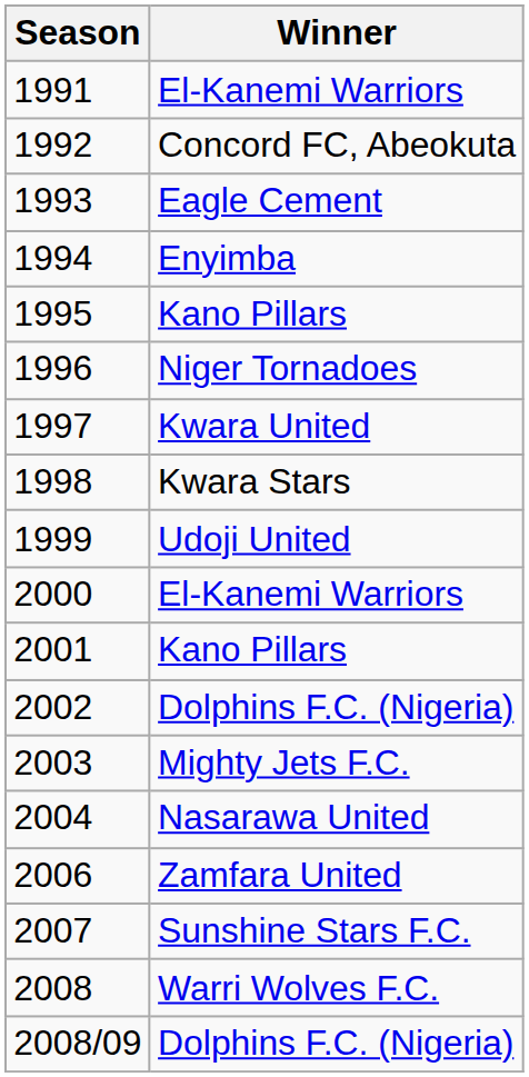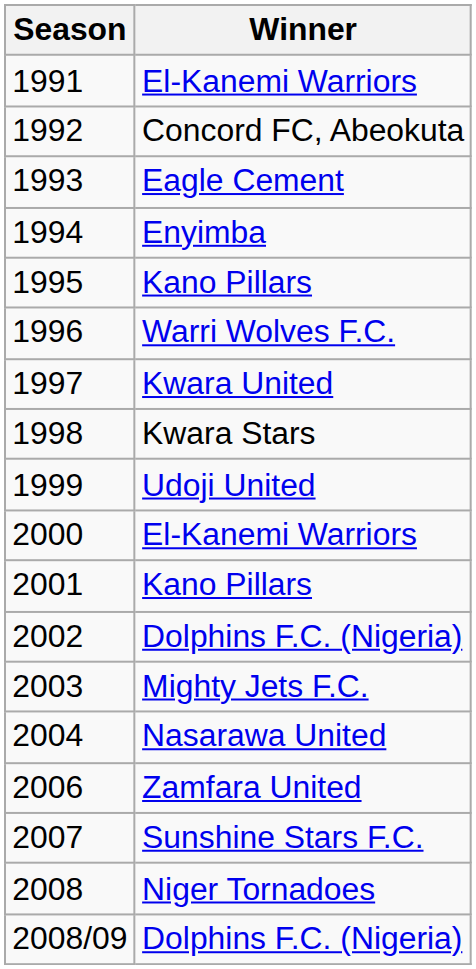1996 | Winner: Niger Tornadoes -> Warri Wolves F.C.
2008 | Winner: Warri Wolves F.C. -> Niger Tornadoes
